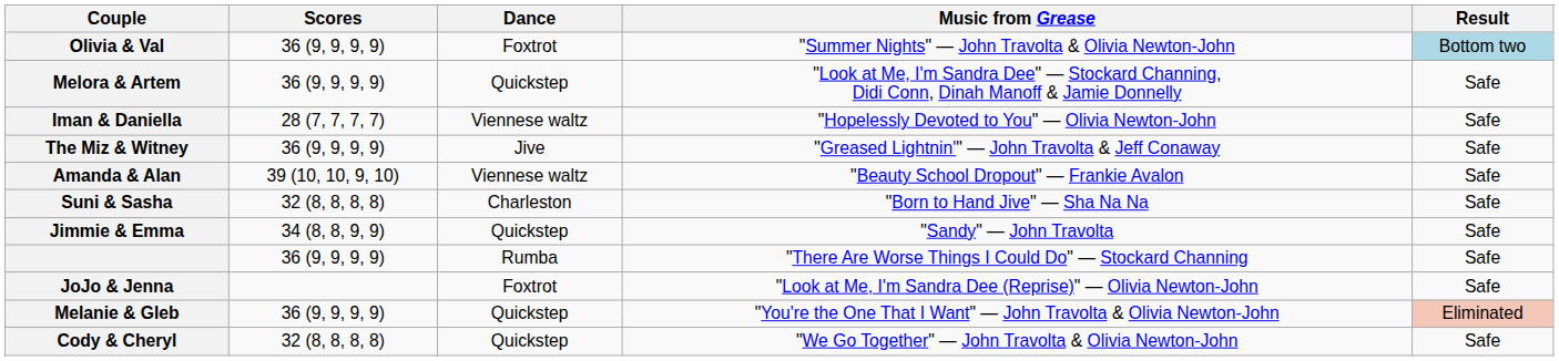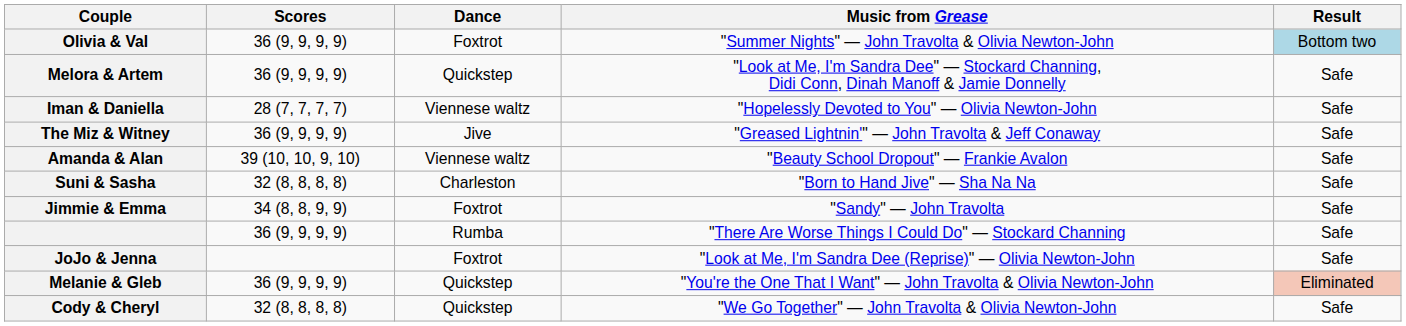Jimmie & Emma | Dance: Quickstep -> Foxtrot
